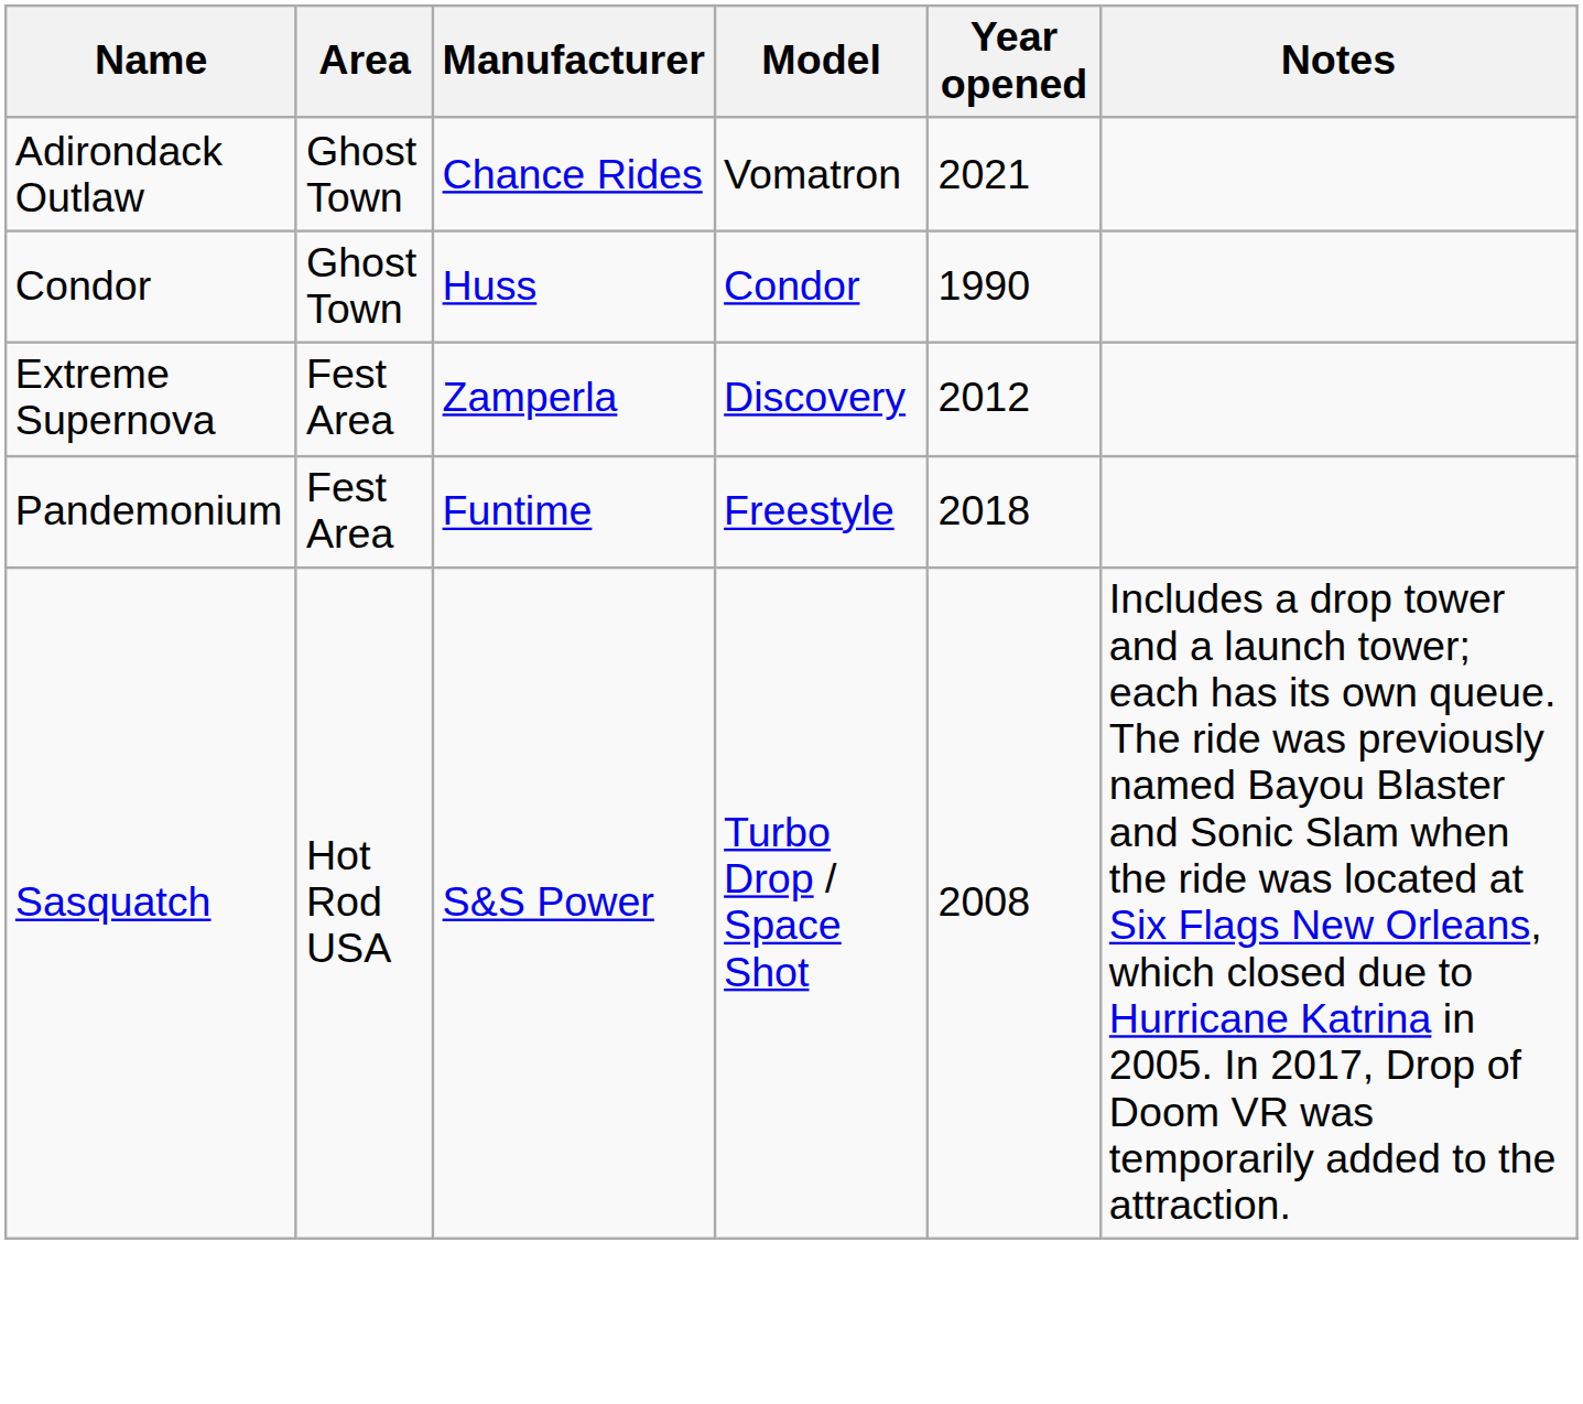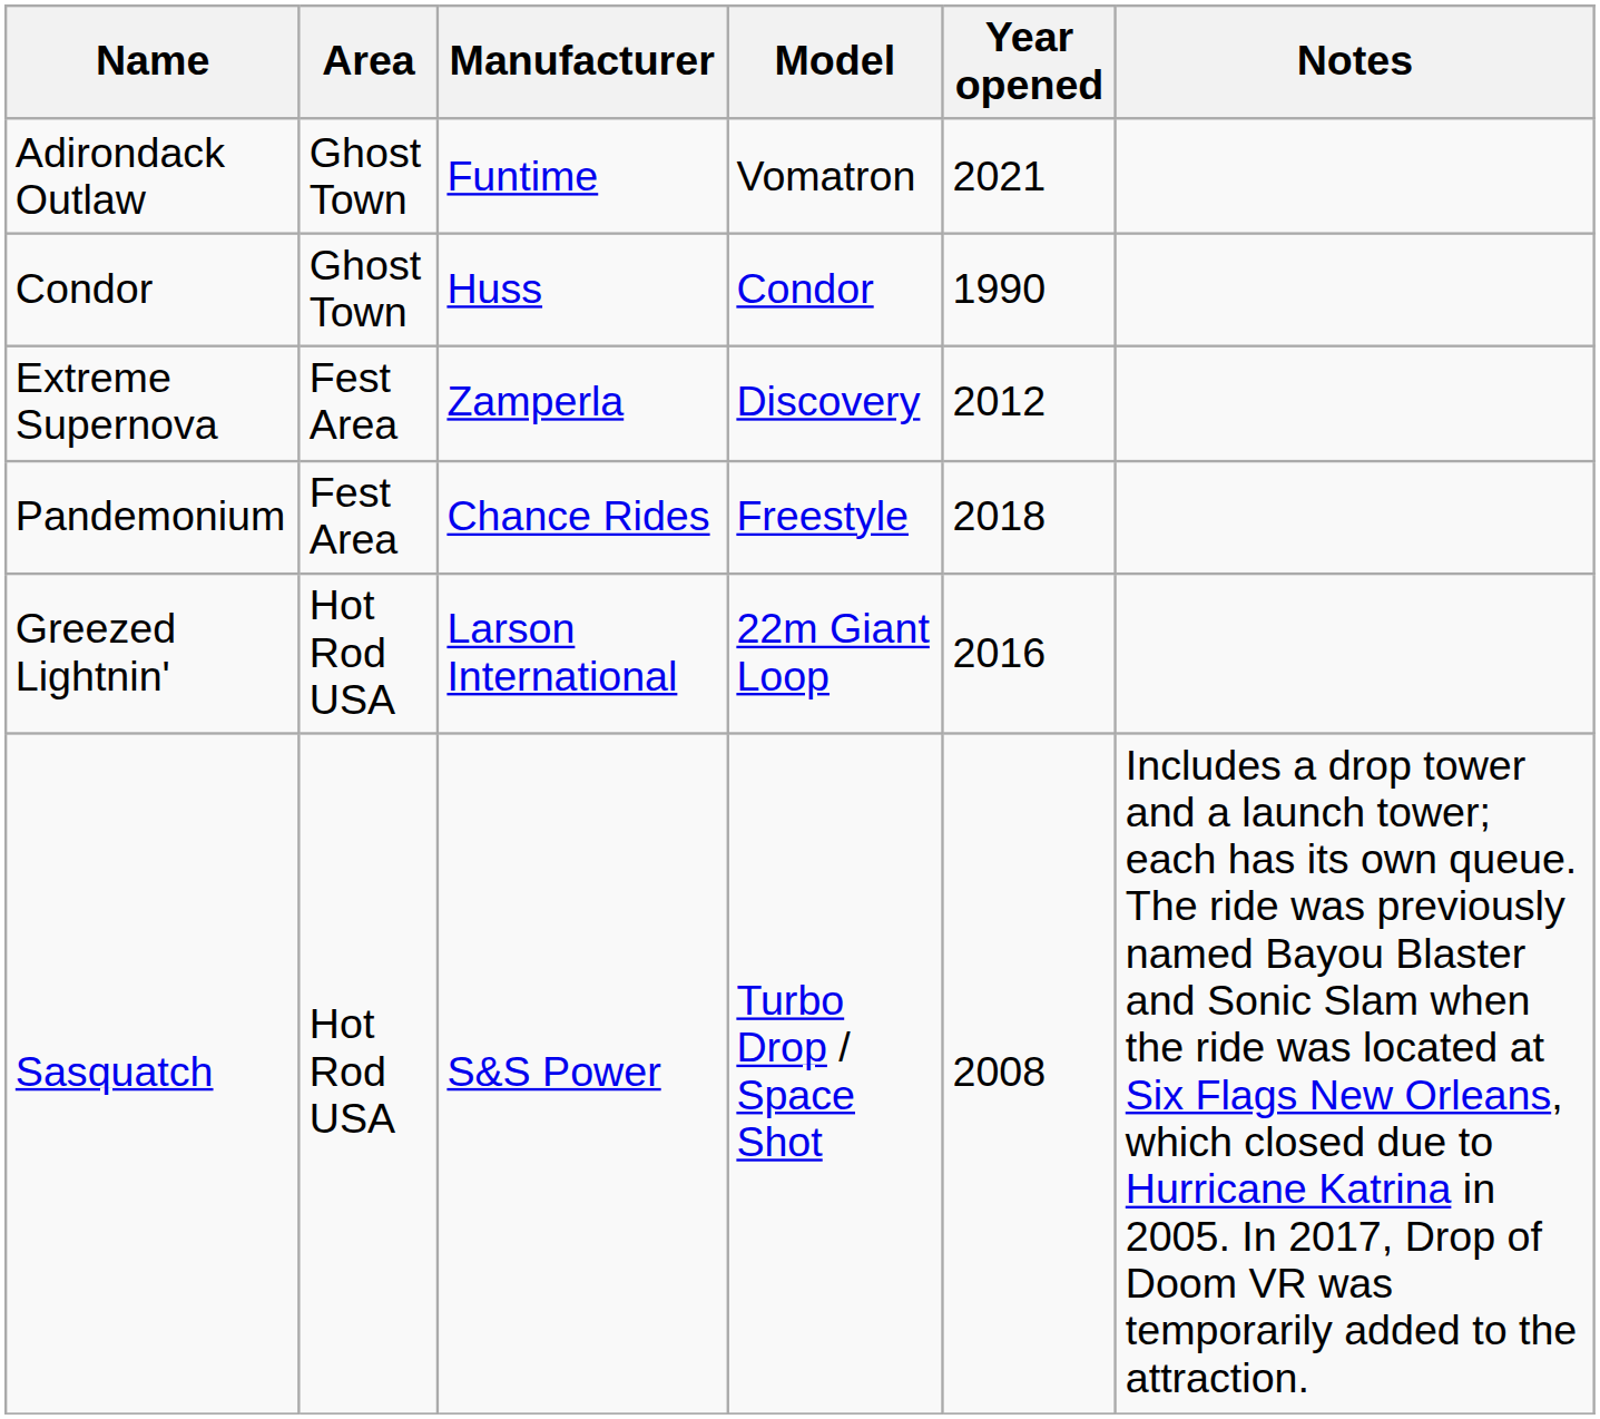Adirondack Outlaw | Manufacturer: Chance Rides -> Funtime
Pandemonium | Manufacturer: Funtime -> Chance Rides
+ row: Greezed Lightnin' | Hot Rod USA | Larson International | 22m Giant Loop | 2016
